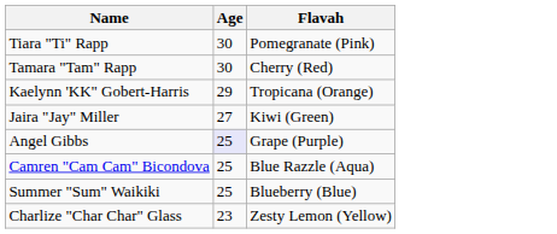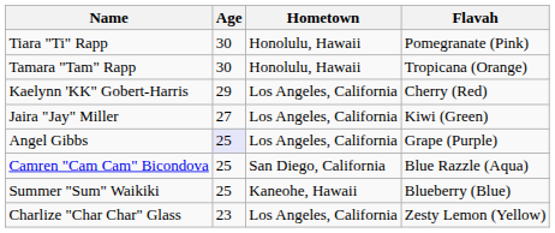+ column: Hometown | Honolulu, Hawaii | Honolulu, Hawaii | Los Angeles, California | Los Angeles, California | Los Angeles, California | San Diego, California | Kaneohe, Hawaii | Los Angeles, California
Tamara "Tam" Rapp | Flavah: Cherry (Red) -> Tropicana (Orange)
Kaelynn 'KK" Gobert-Harris | Flavah: Tropicana (Orange) -> Cherry (Red)
